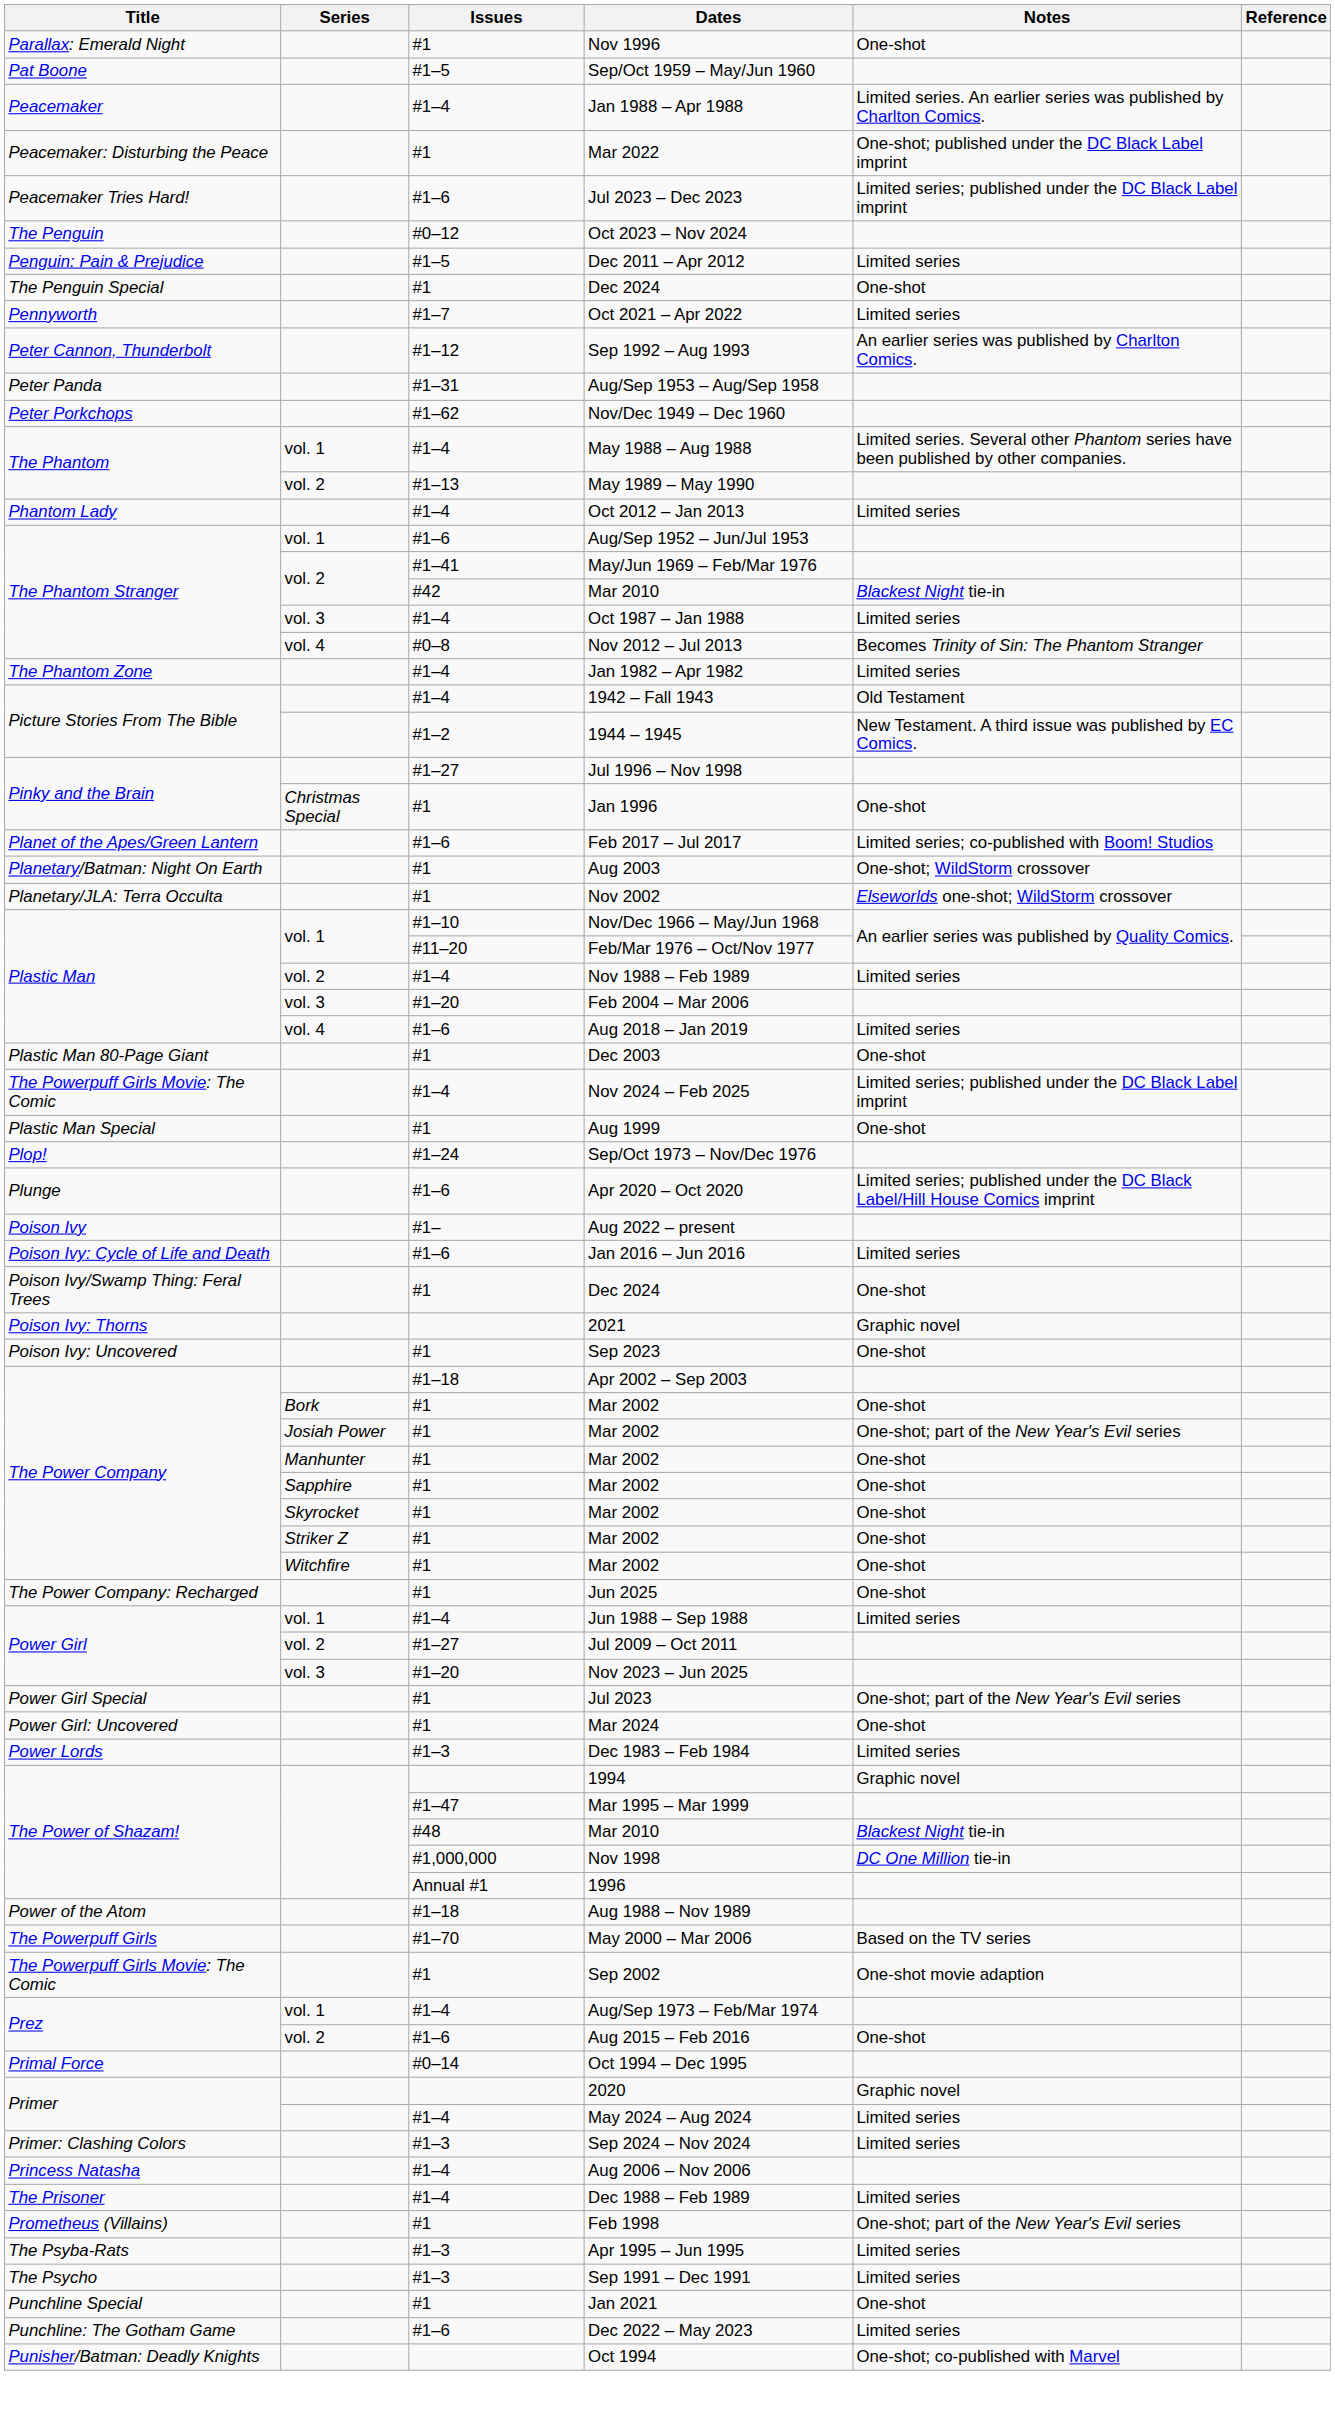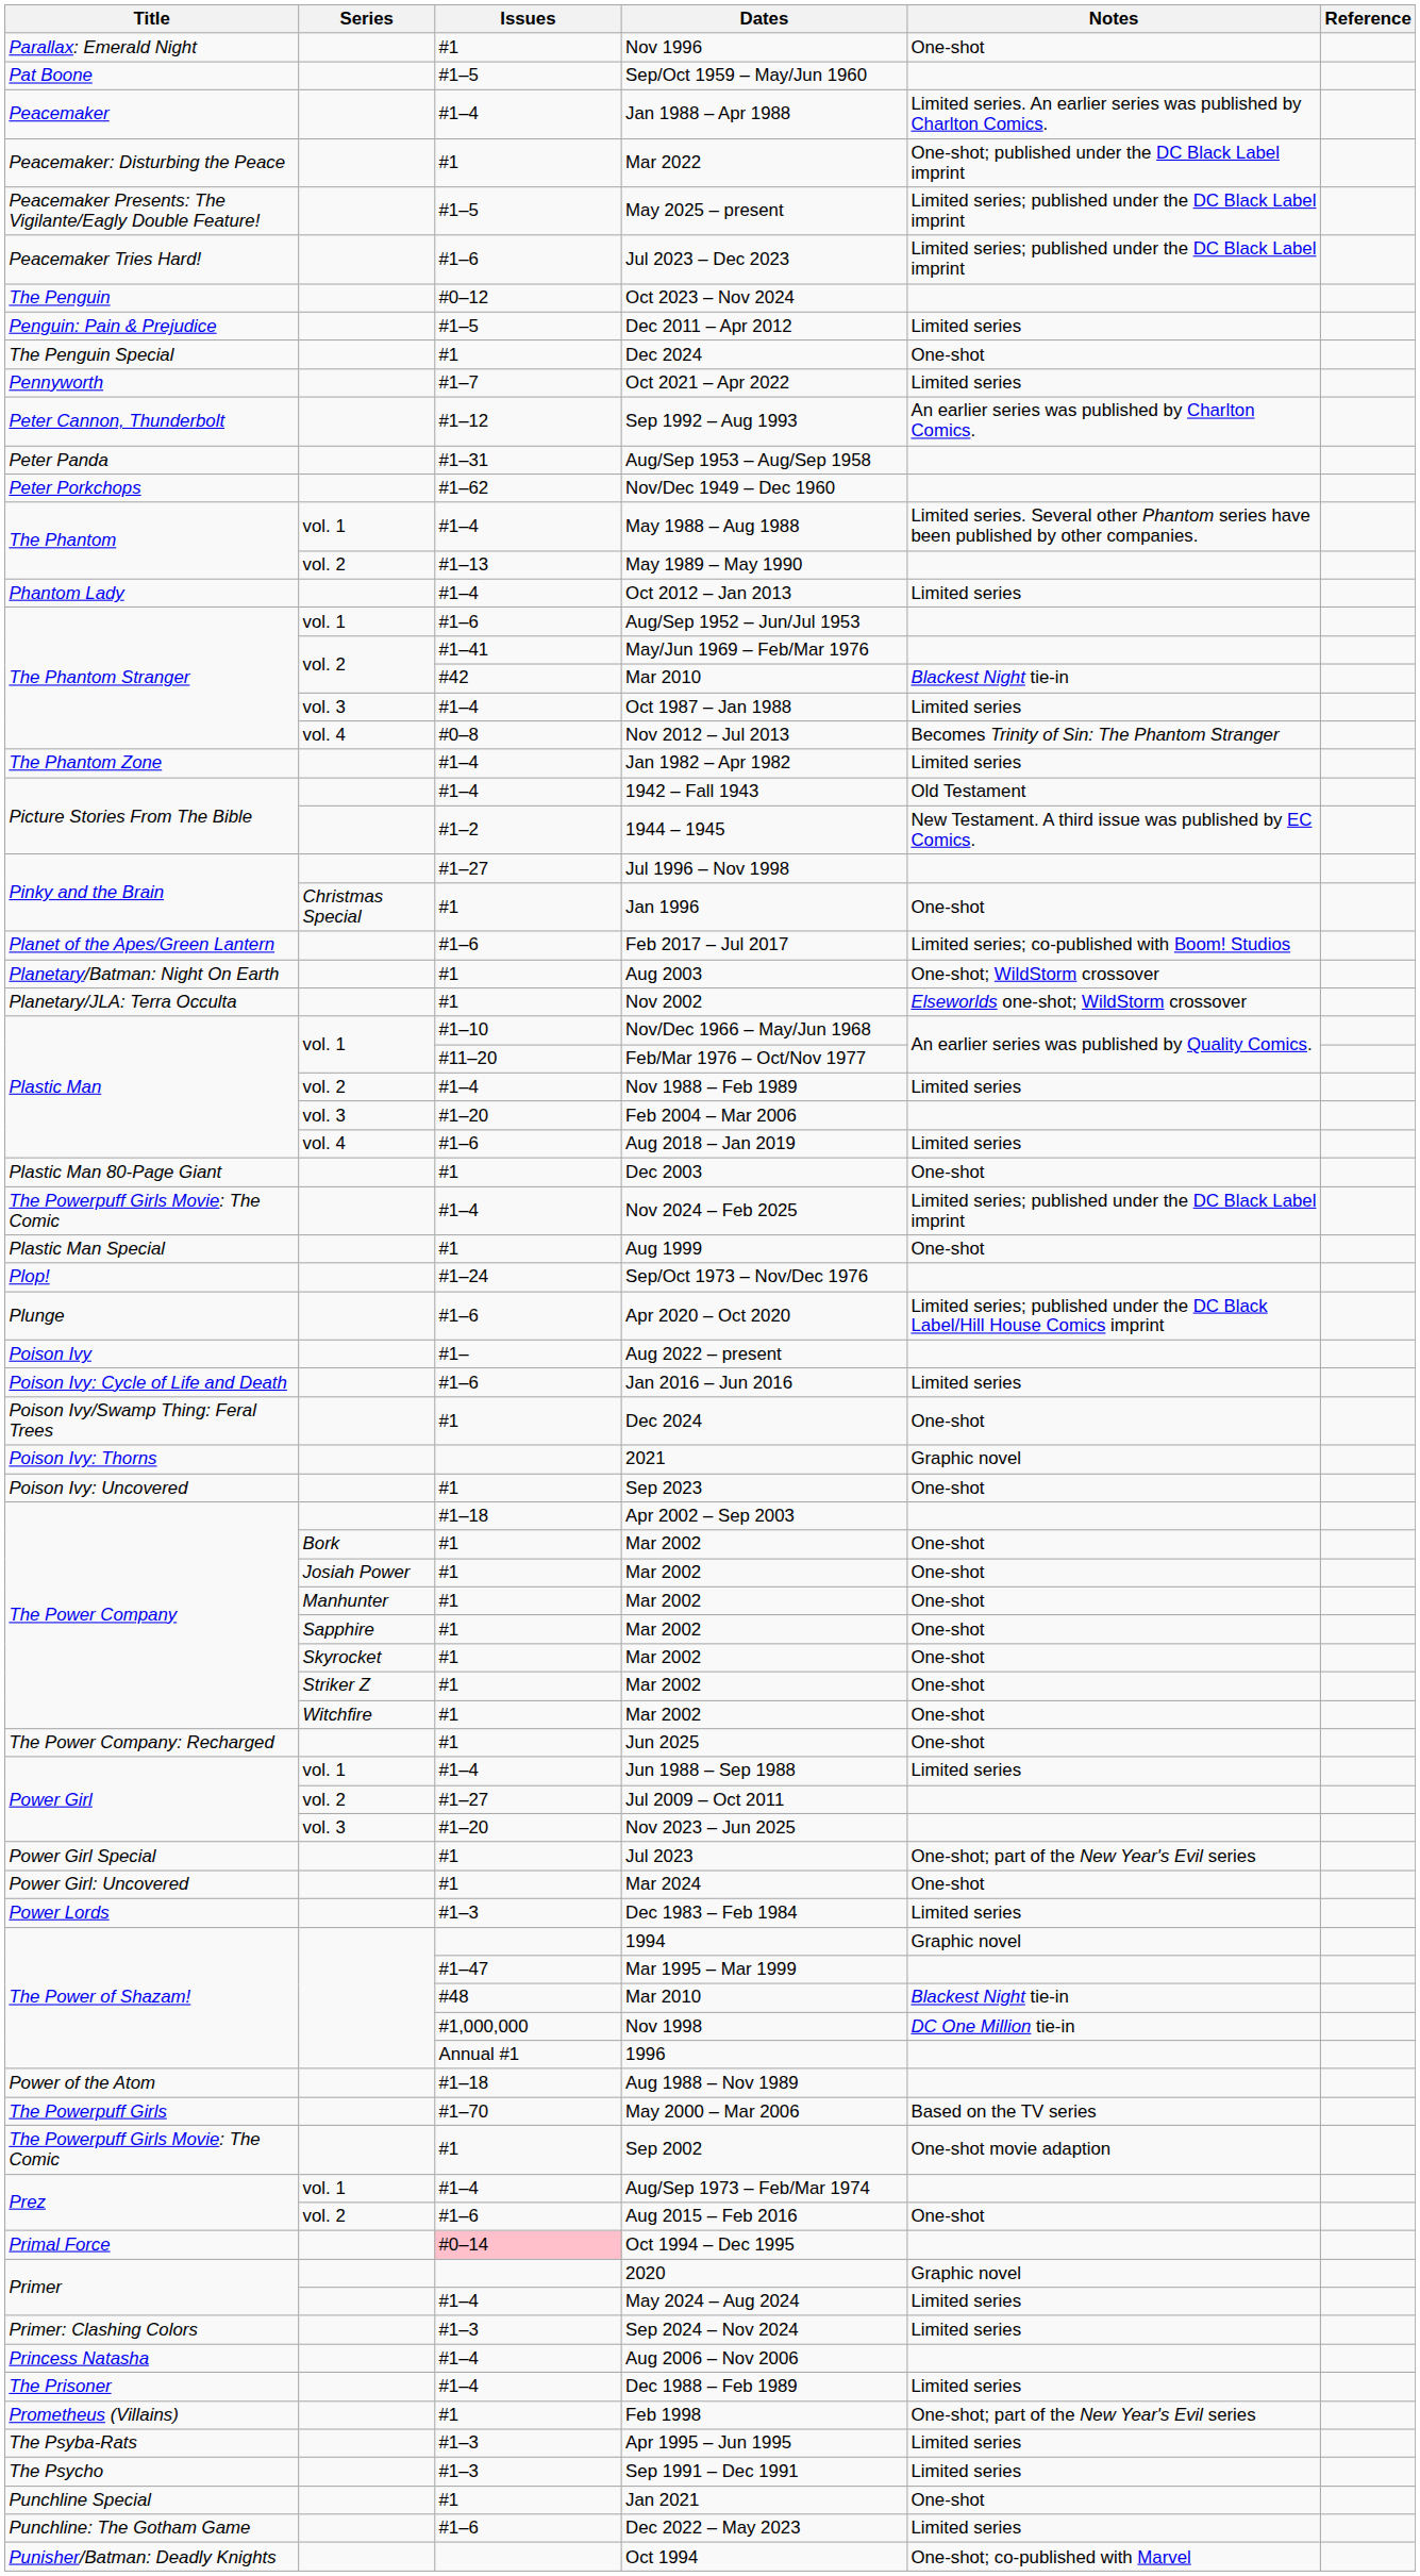+ row: Peacemaker Presents: The Vigilante/Eagly Double Feature! | #1–5 | May 2025 – present | Limited series; published under the DC Black Label imprint
Josiah Power / Mar 2002 | Notes: One-shot; part of the New Year's Evil series -> One-shot
Oct 1994 – Dec 1995 | Issues: no background -> pink background
